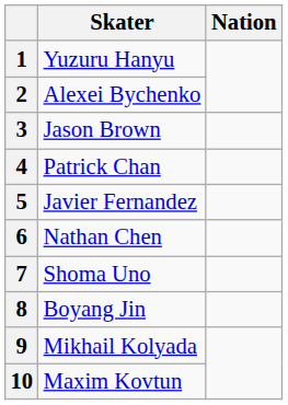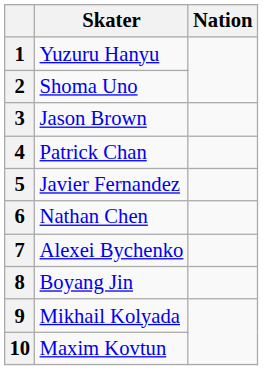2 | Skater: Alexei Bychenko -> Shoma Uno
7 | Skater: Shoma Uno -> Alexei Bychenko
